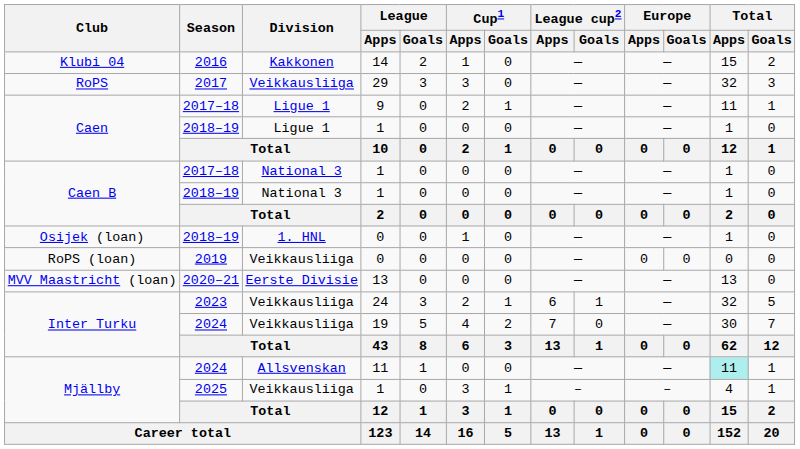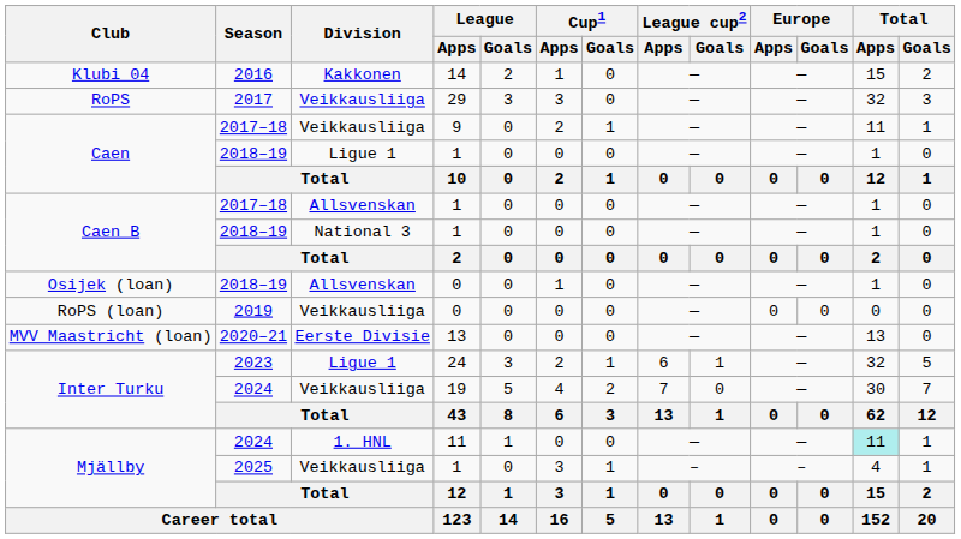Caen / 2017–18 | Division: Ligue 1 -> Veikkausliiga
Caen B / 2017–18 | Division: National 3 -> Allsvenskan
Osijek (loan) | Division: 1. HNL -> Allsvenskan
Inter Turku / 2023 | Division: Veikkausliiga -> Ligue 1
Mjällby / 2024 | Division: Allsvenskan -> 1. HNL
